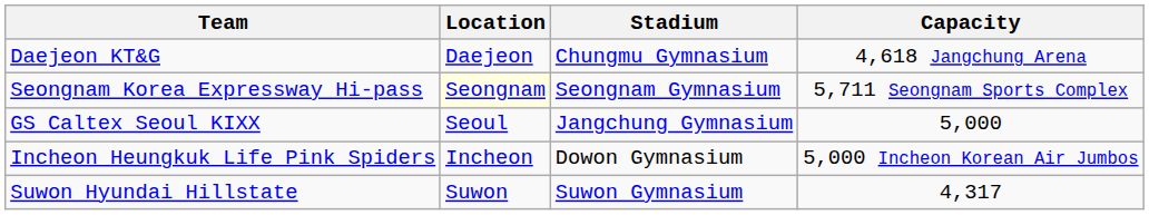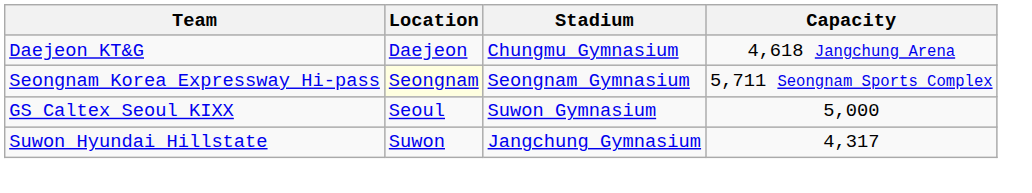GS Caltex Seoul KIXX | Stadium: Jangchung Gymnasium -> Suwon Gymnasium
- row: Incheon Heungkuk Life Pink Spiders | Incheon | Dowon Gymnasium | 5,000 Incheon Korean Air Jumbos
Suwon Hyundai Hillstate | Stadium: Suwon Gymnasium -> Jangchung Gymnasium
